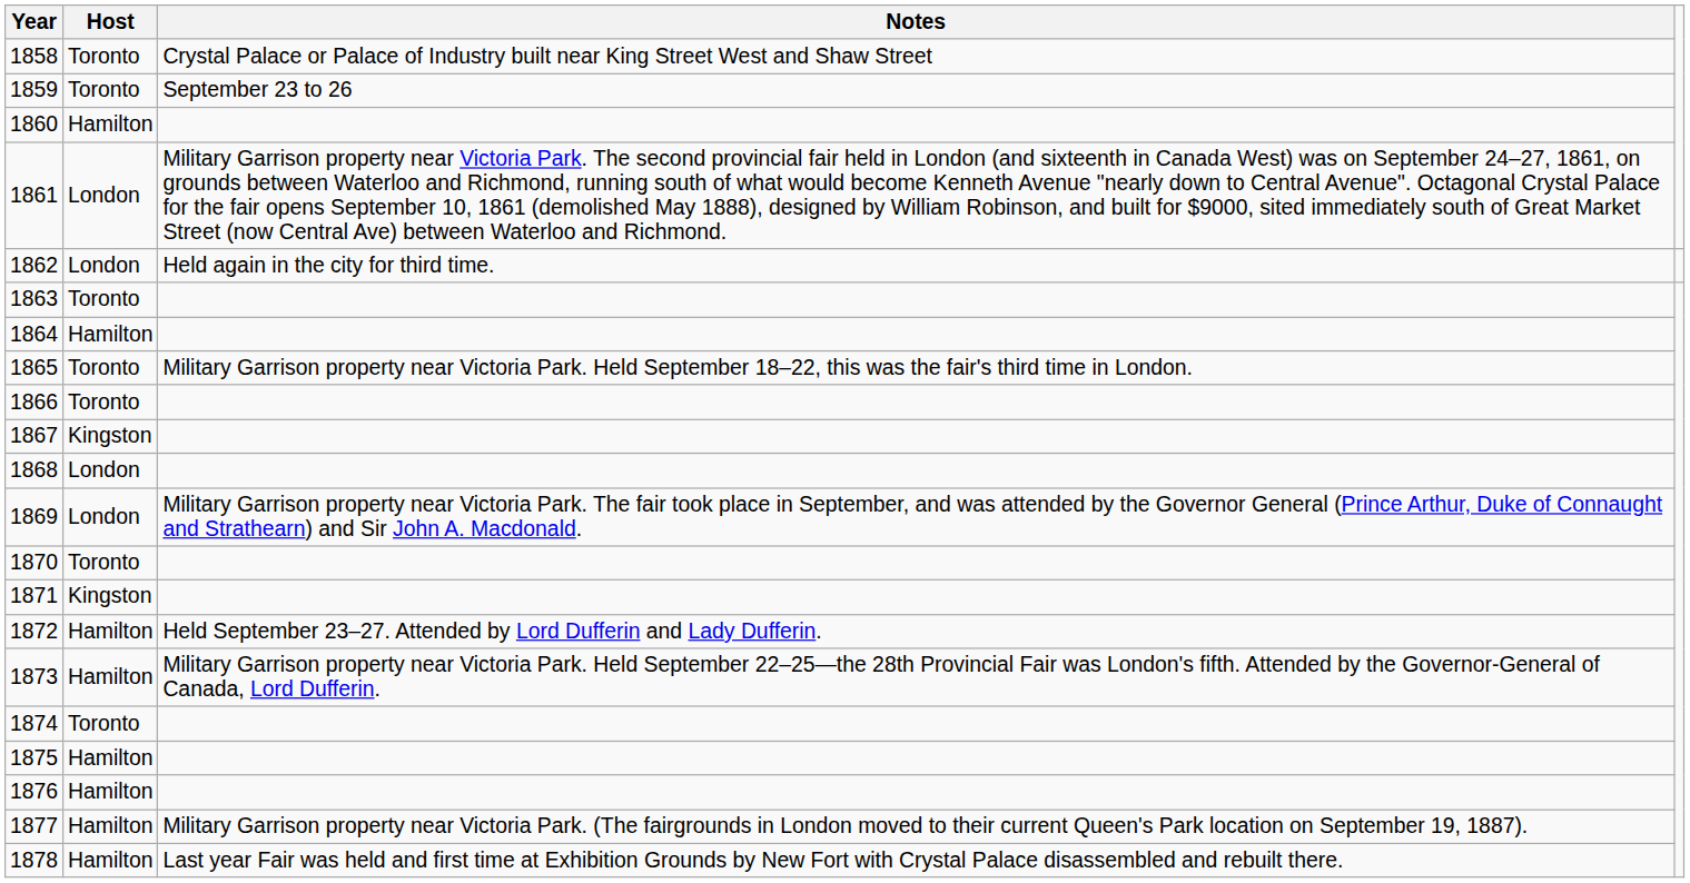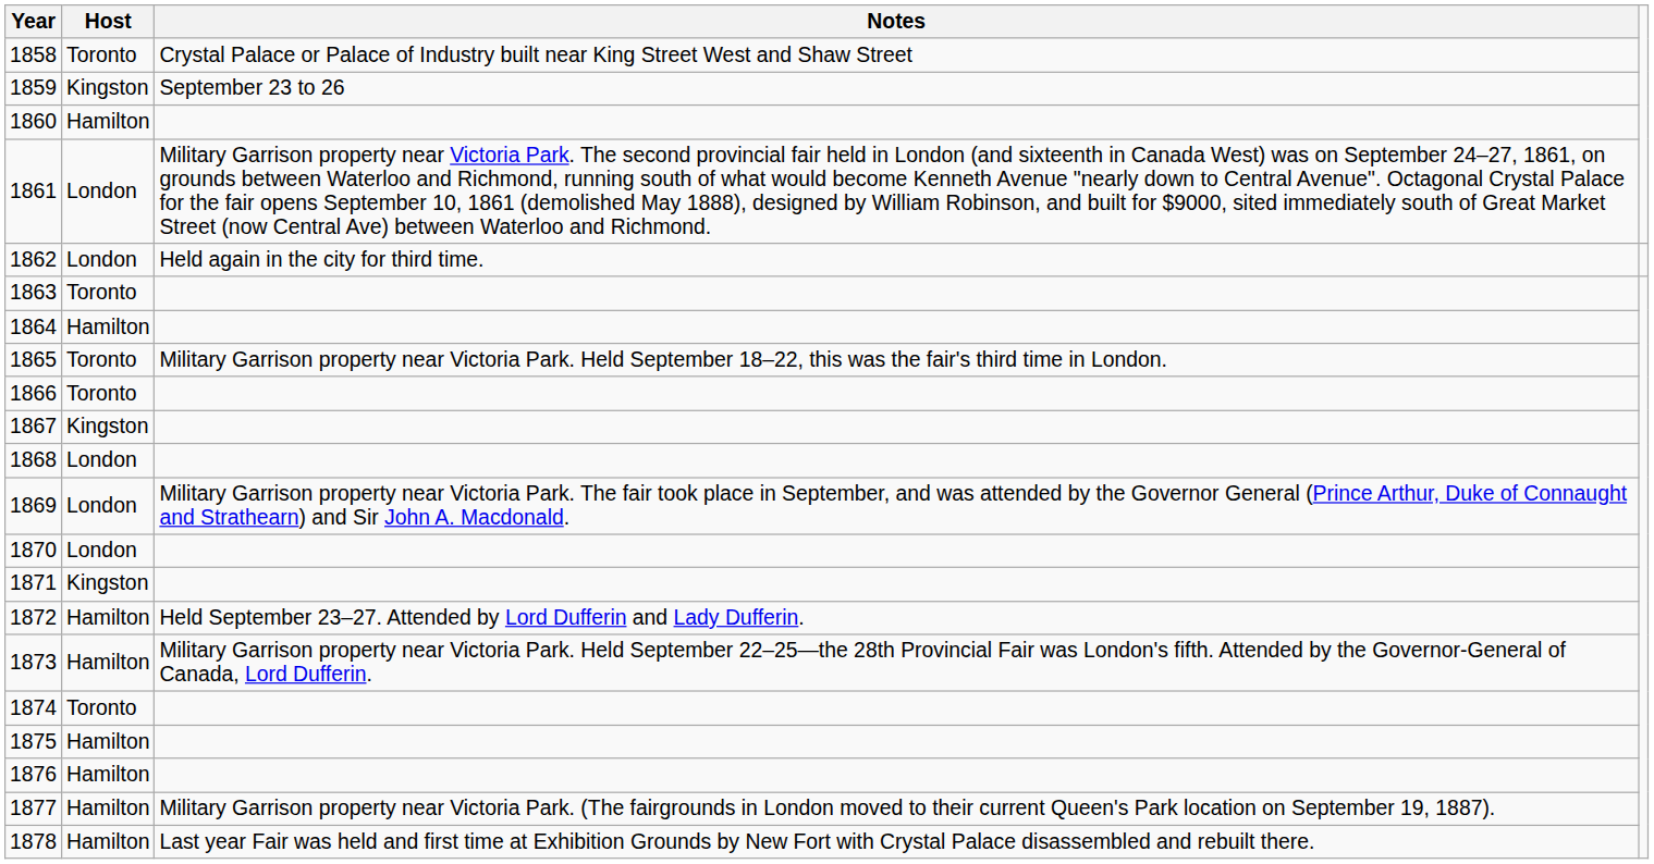1859 | Host: Toronto -> Kingston
1870 | Host: Toronto -> London
